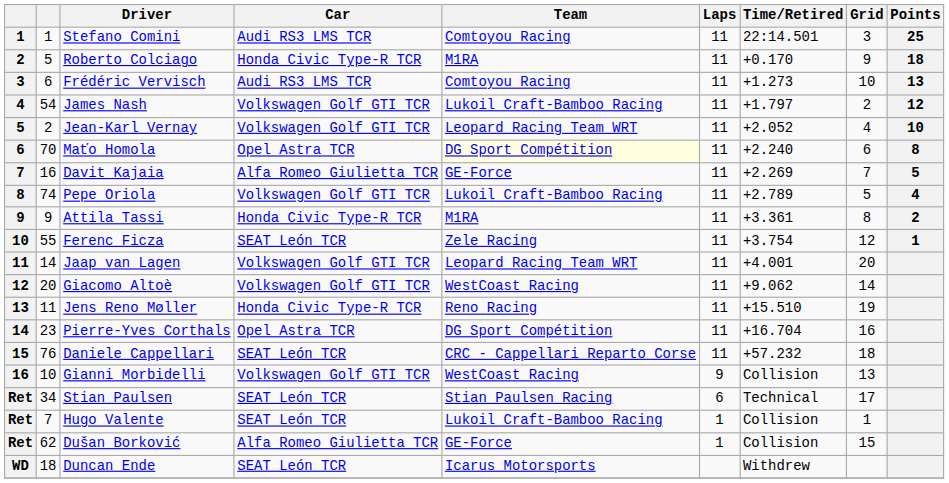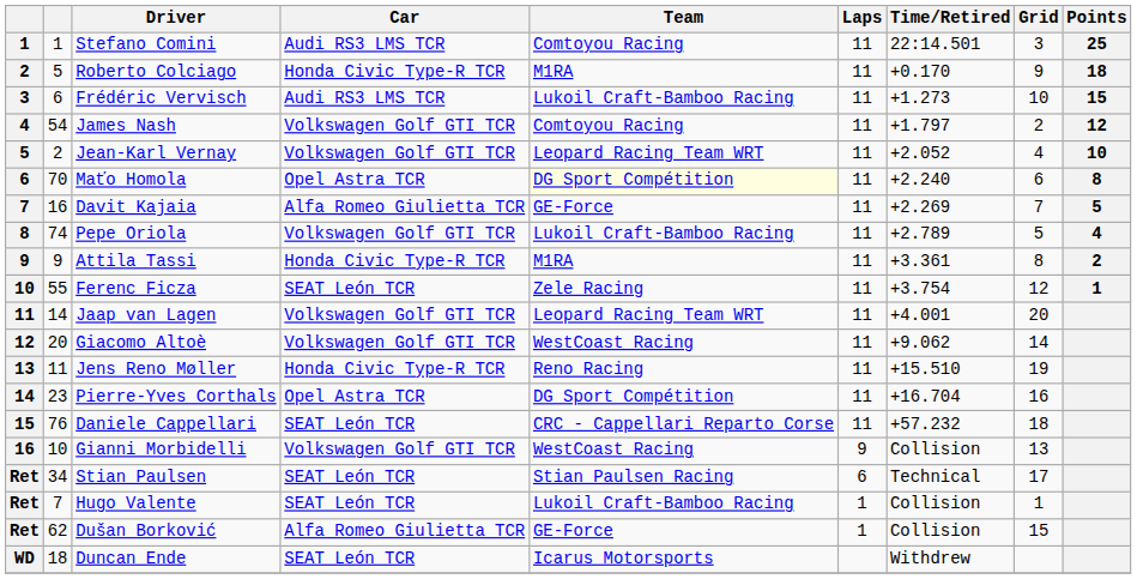Frédéric Vervisch | Team: Comtoyou Racing -> Lukoil Craft-Bamboo Racing
Frédéric Vervisch | Points: 13 -> 15
James Nash | Team: Lukoil Craft-Bamboo Racing -> Comtoyou Racing
